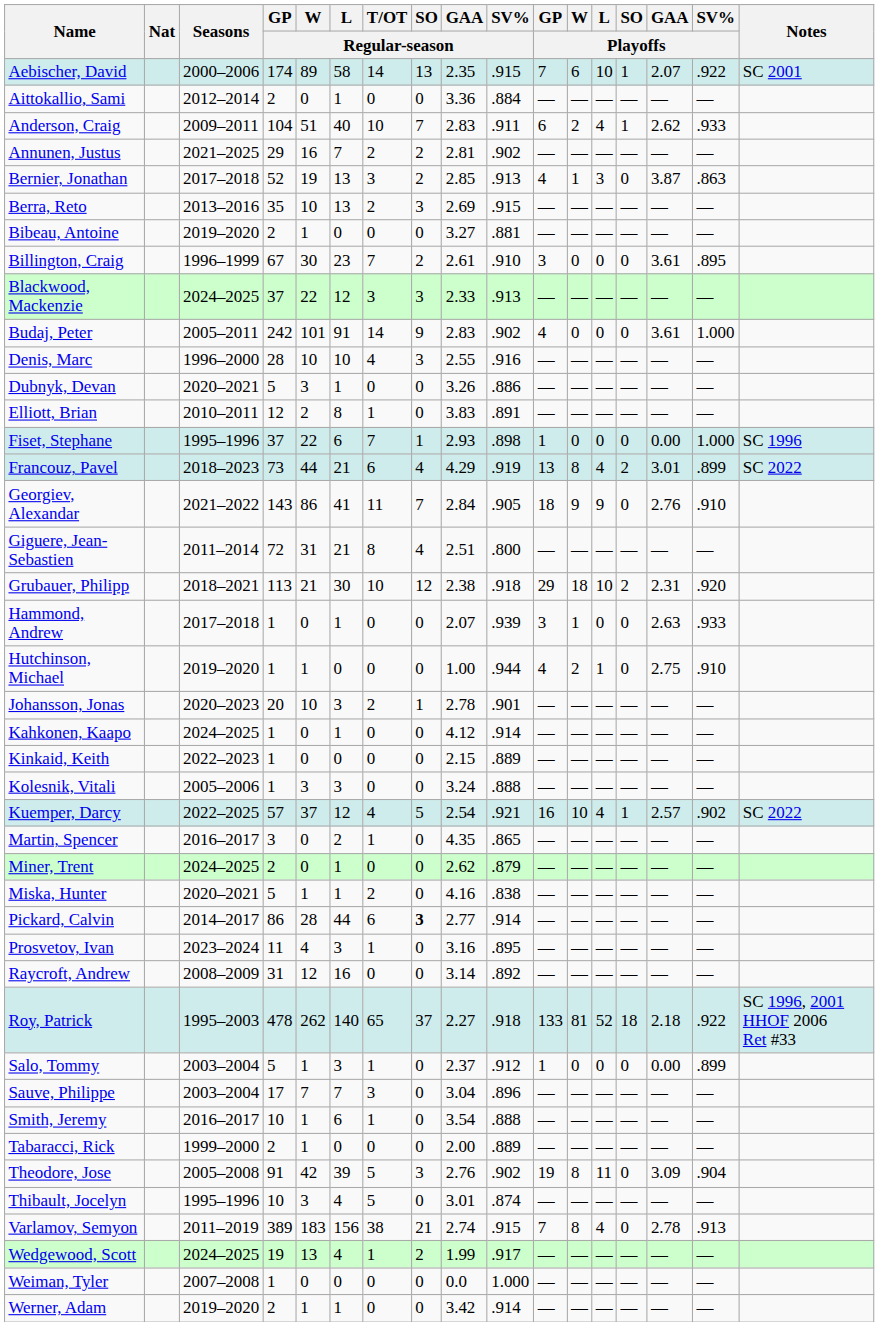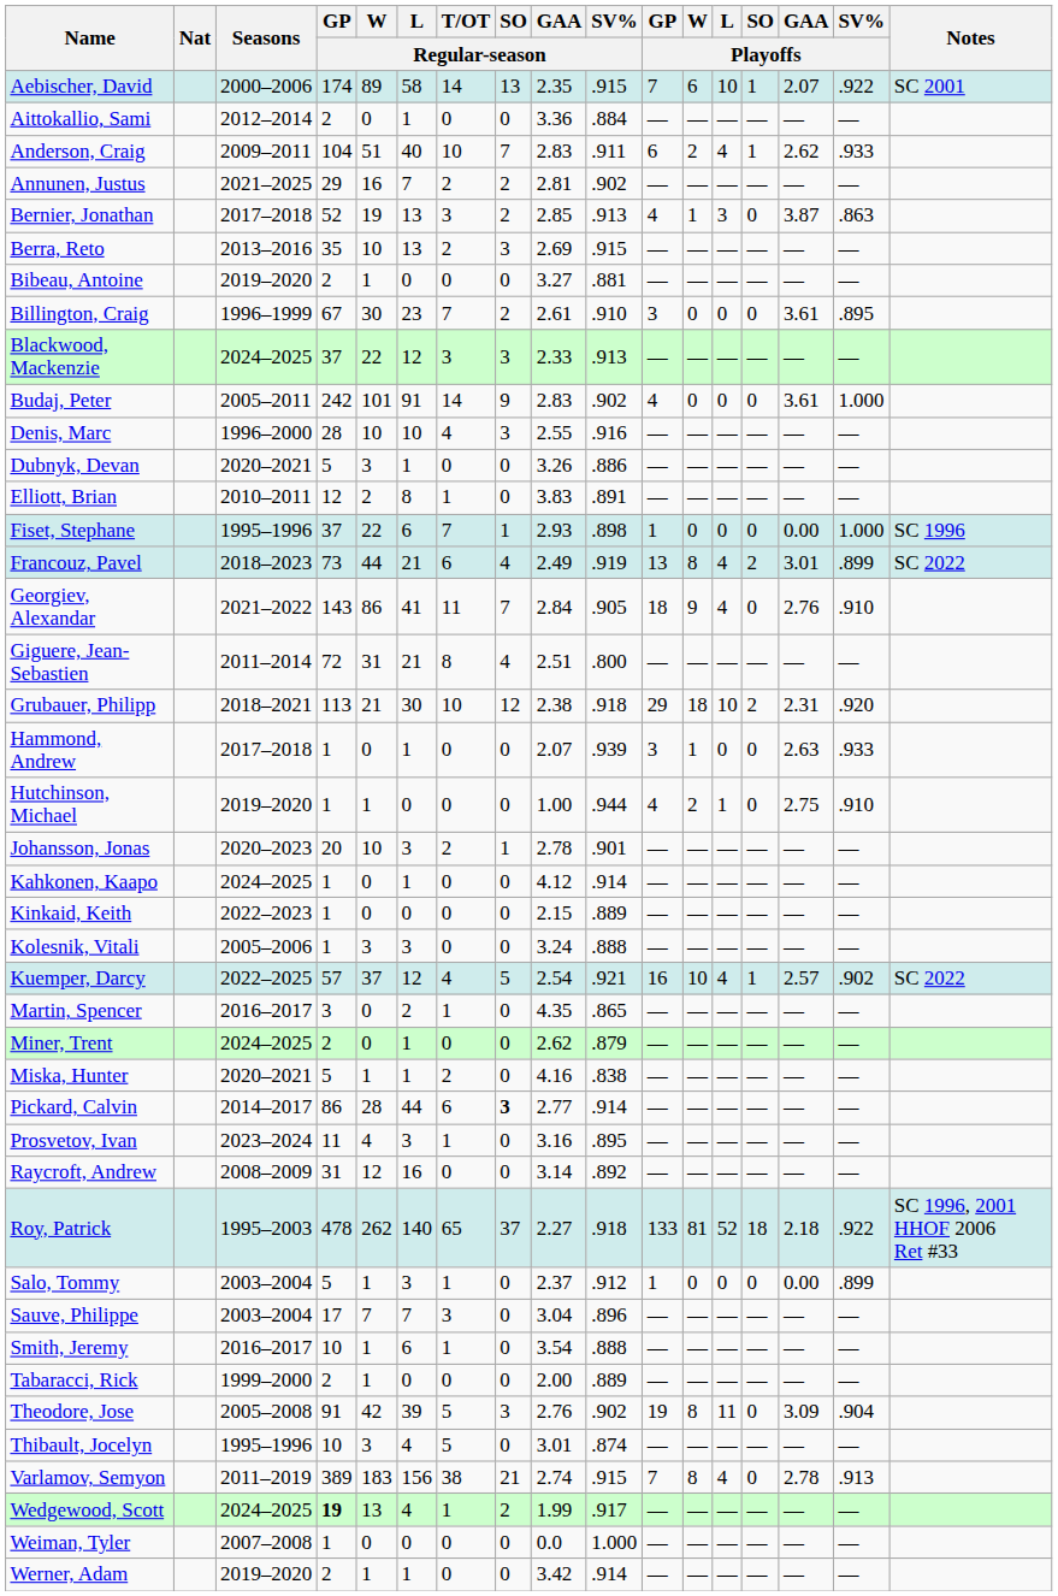Francouz, Pavel | GAA / Regular-season: 4.29 -> 2.49
Georgiev, Alexandar | L / Playoffs: 9 -> 4
Wedgewood, Scott | GP / Regular-season: normal -> bold
